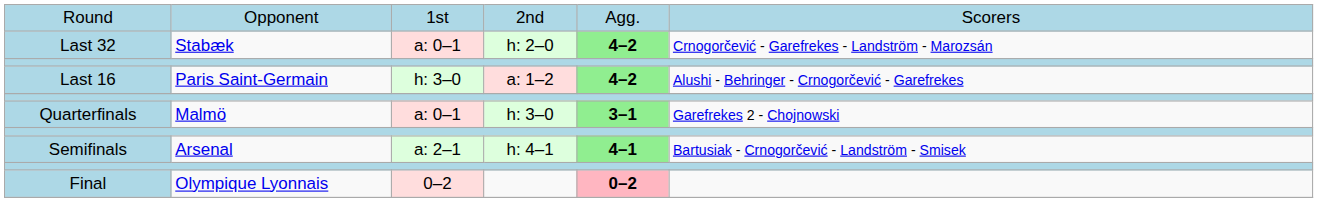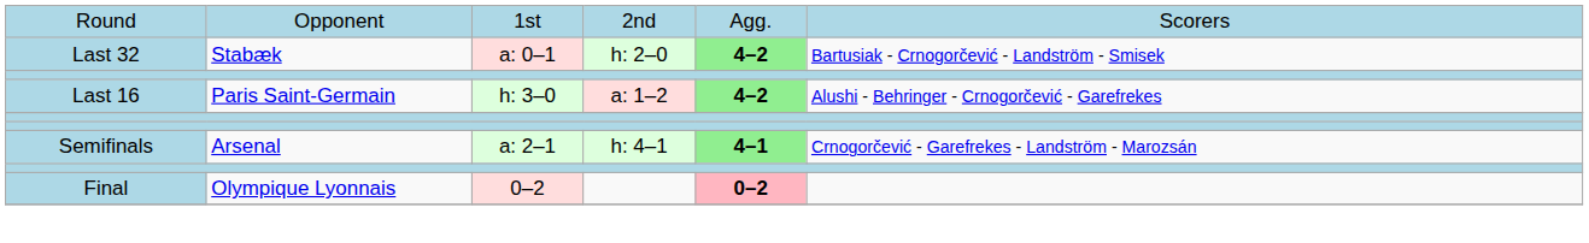Last 32 | column 6: Crnogorčević - Garefrekes - Landström - Marozsán -> Bartusiak - Crnogorčević - Landström - Smisek
- row: Quarterfinals | Malmö | a: 0–1 | h: 3–0 | 3–1 | Garefrekes 2 - Chojnowski
Semifinals | column 6: Bartusiak - Crnogorčević - Landström - Smisek -> Crnogorčević - Garefrekes - Landström - Marozsán
